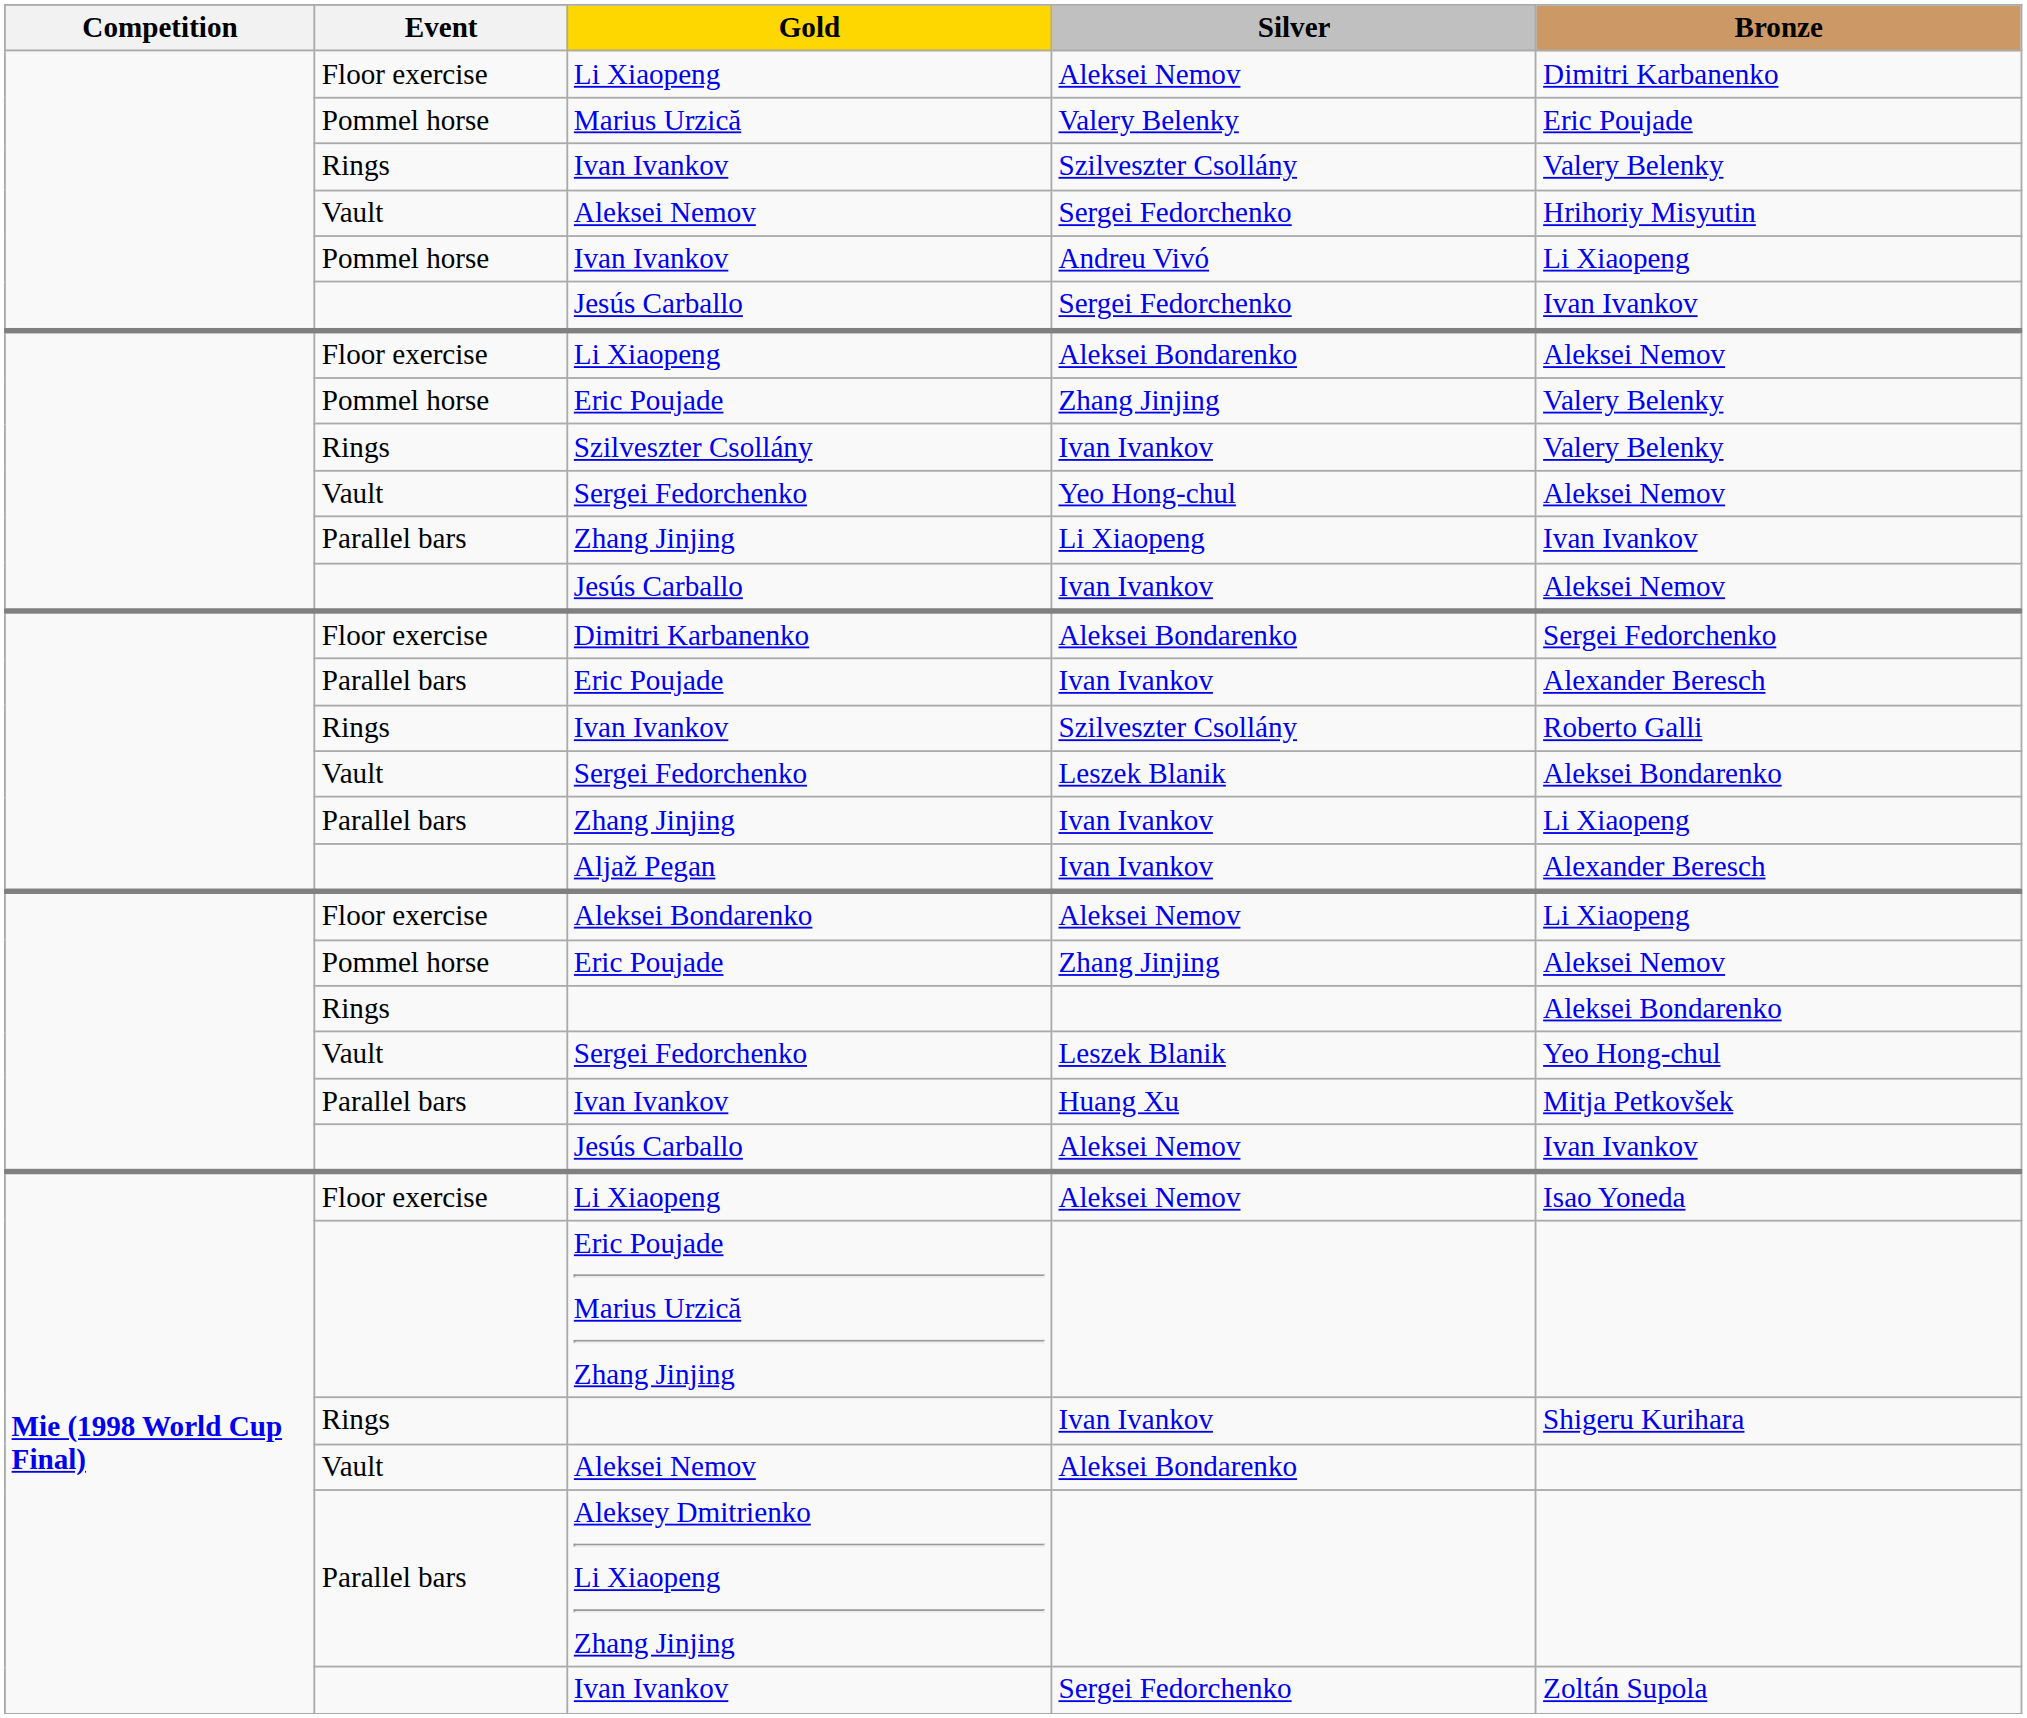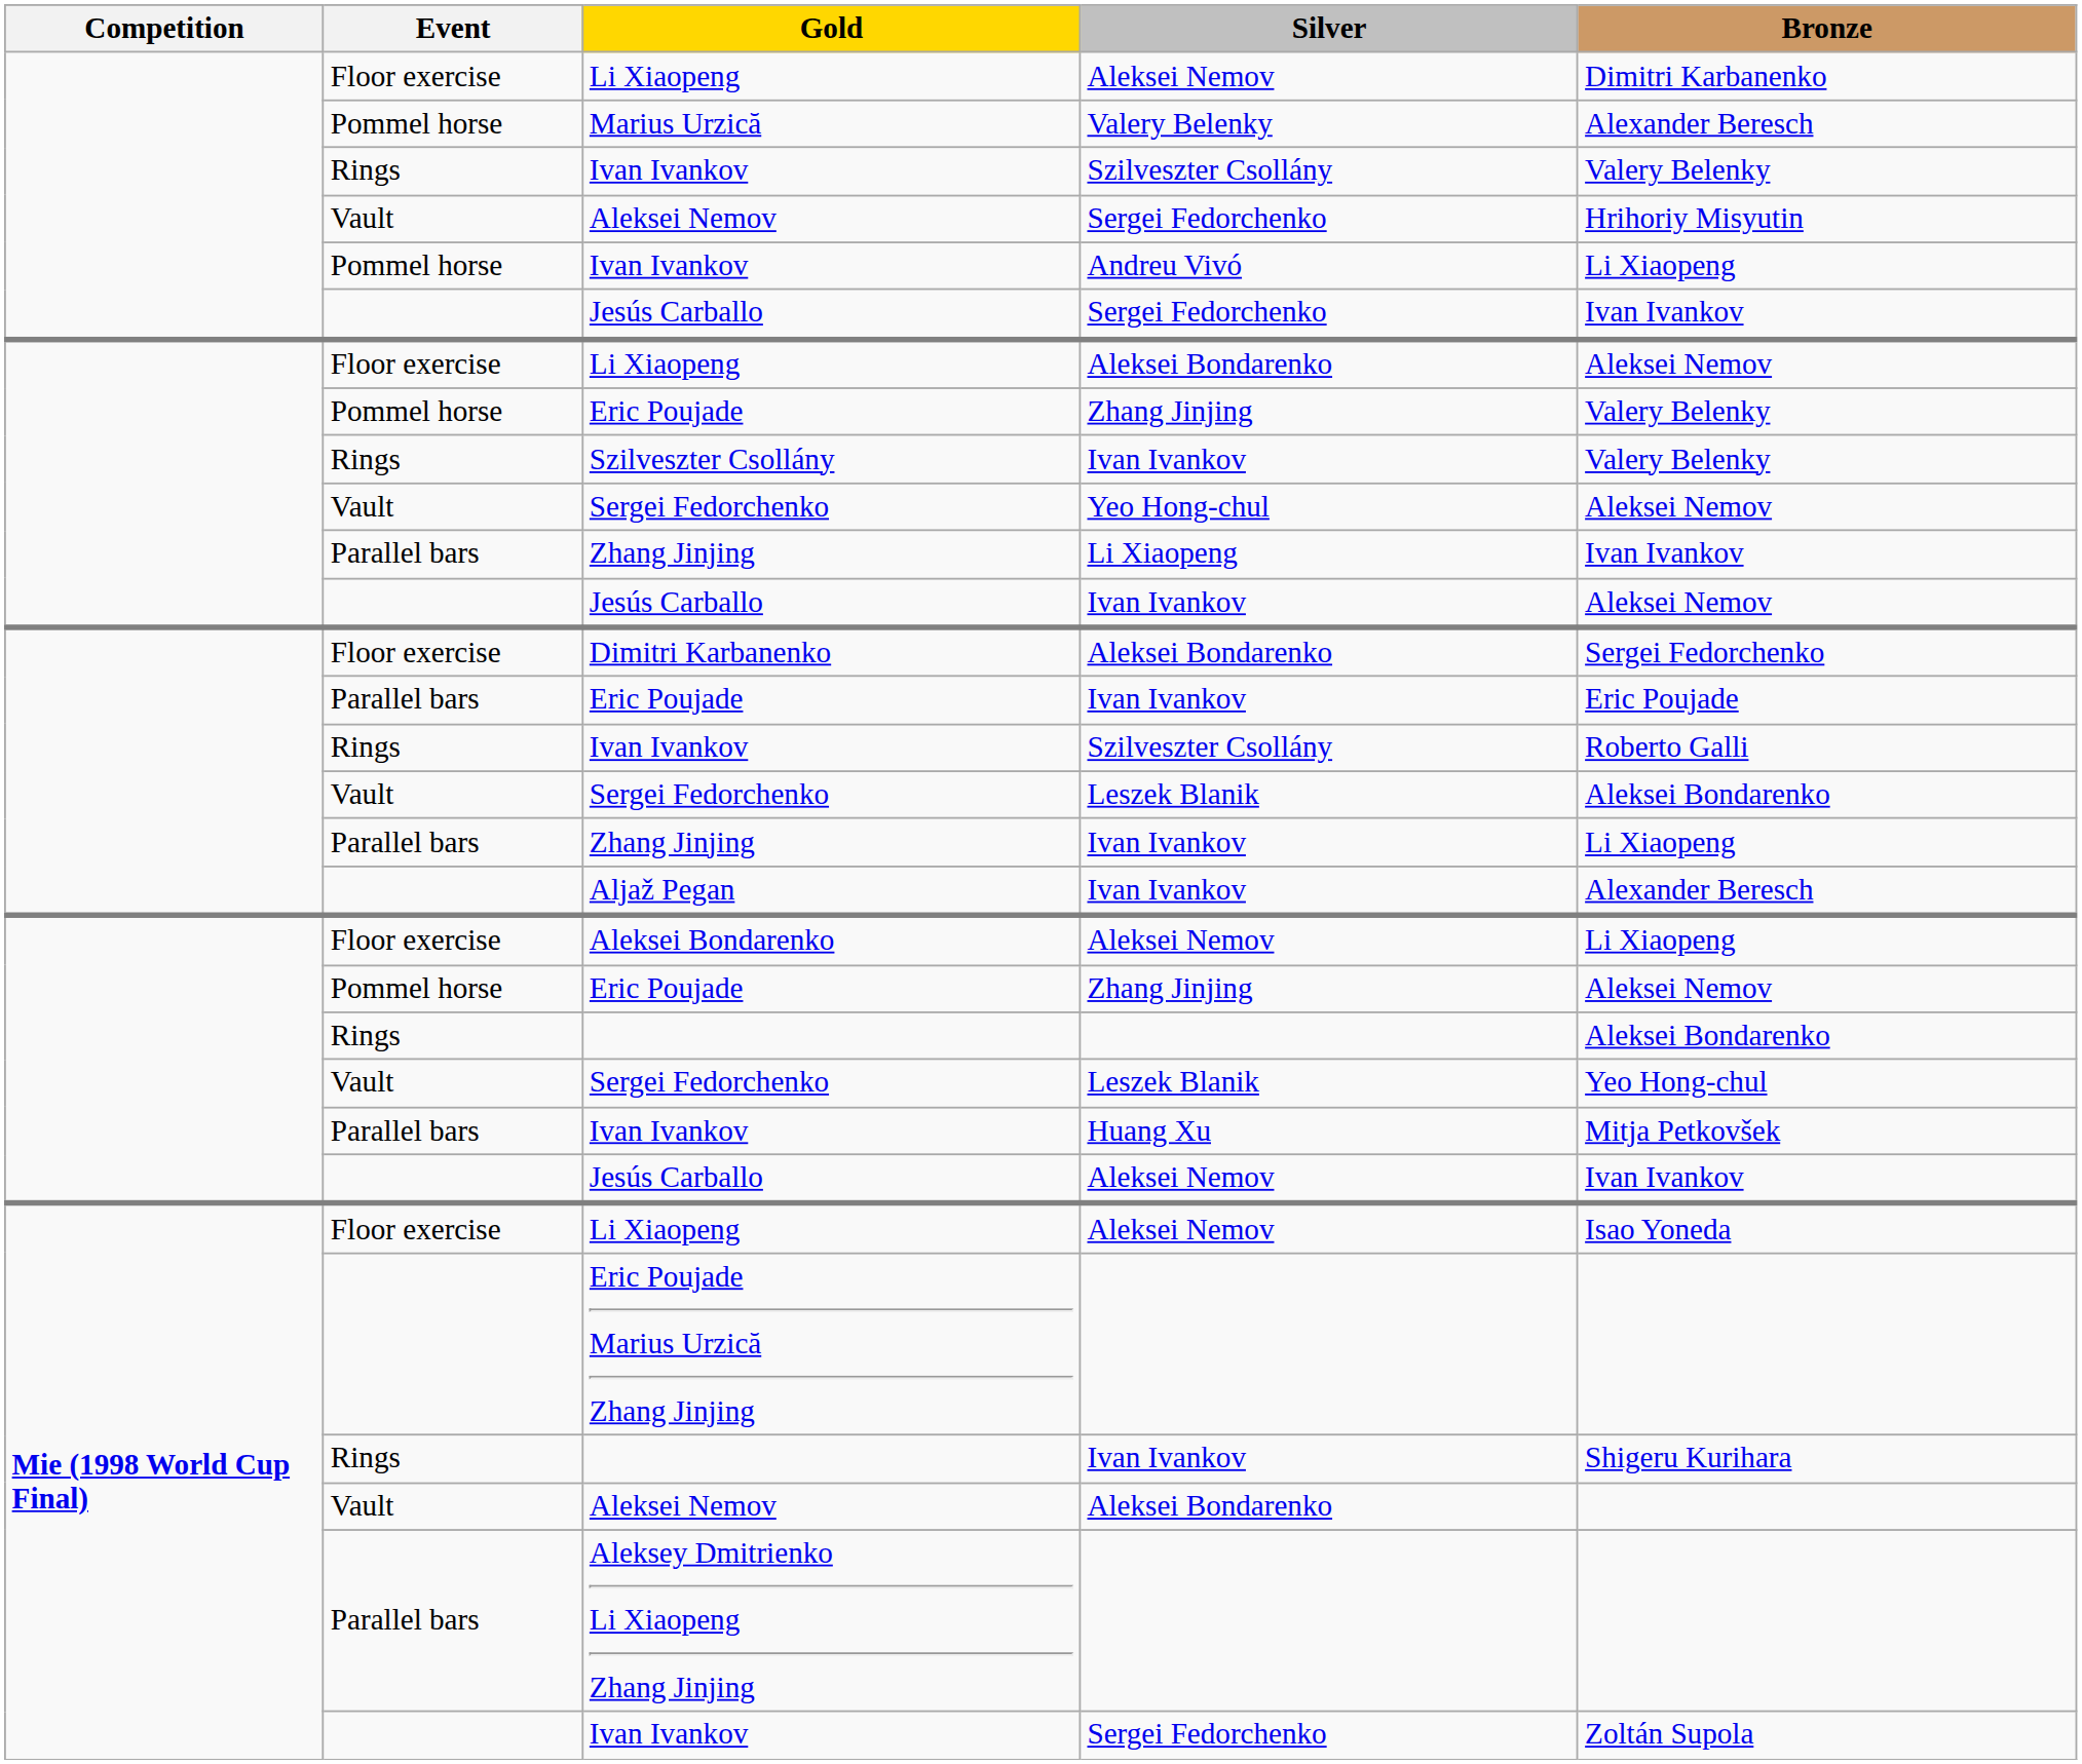Marius Urzică | Bronze: Eric Poujade -> Alexander Beresch
Eric Poujade / Ivan Ivankov | Bronze: Alexander Beresch -> Eric Poujade
